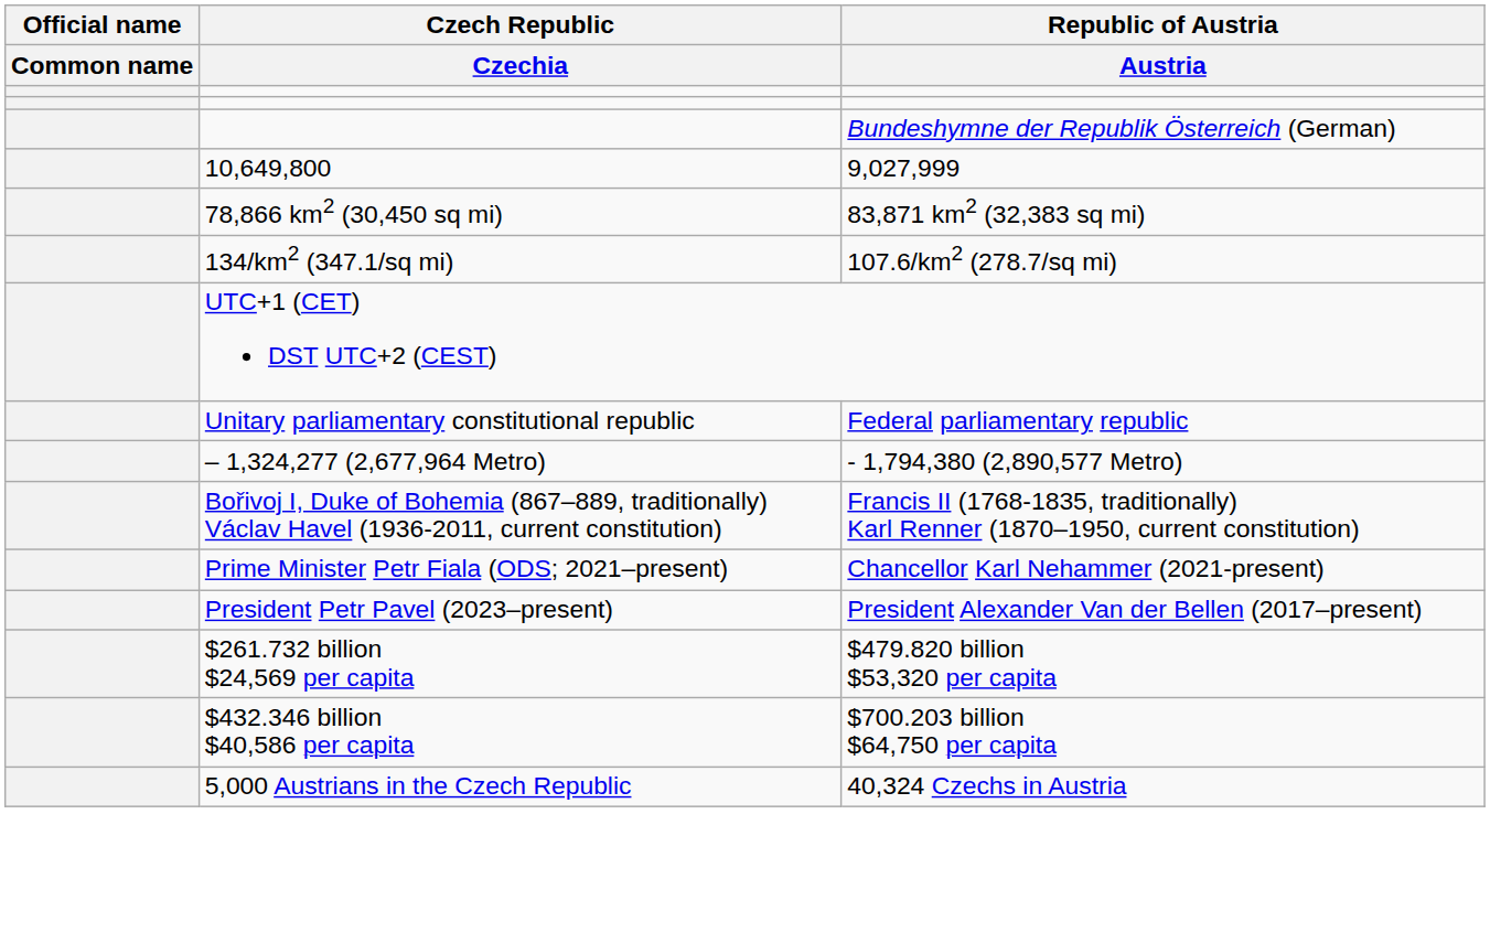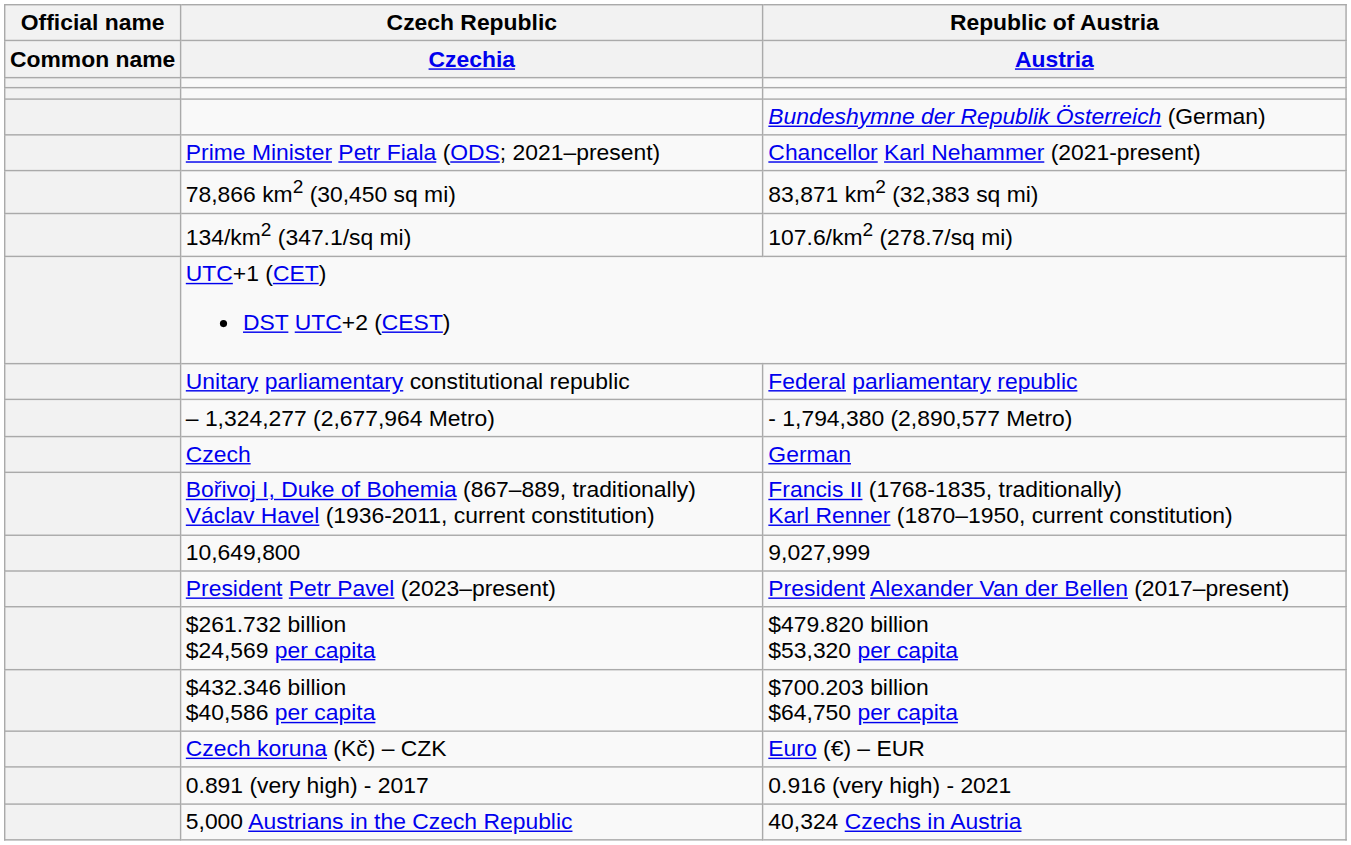rows swapped: 9,027,999 <-> Chancellor Karl Nehammer (2021-present)
+ row: Czech | German
+ row: Czech koruna (Kč) – CZK | Euro (€) – EUR
+ row: 0.891 (very high) - 2017 | 0.916 (very high) - 2021
